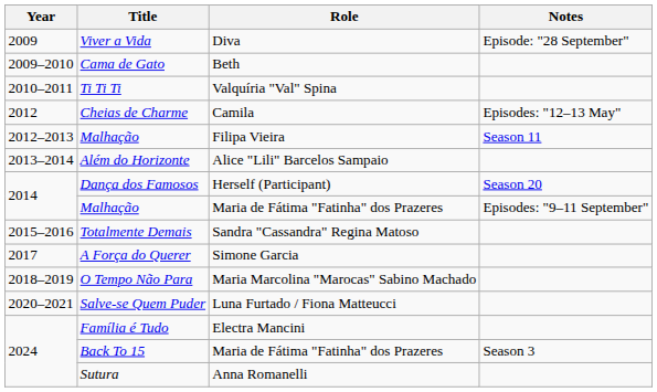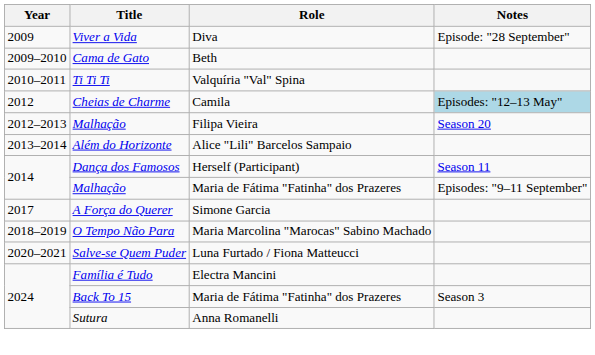Cheias de Charme | Notes: no background -> lightblue background
2012–2013 / Malhação | Notes: Season 11 -> Season 20
Dança dos Famosos | Notes: Season 20 -> Season 11
- row: 2015–2016 | Totalmente Demais | Sandra "Cassandra" Regina Matoso
